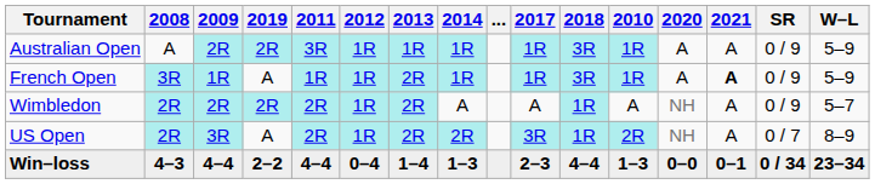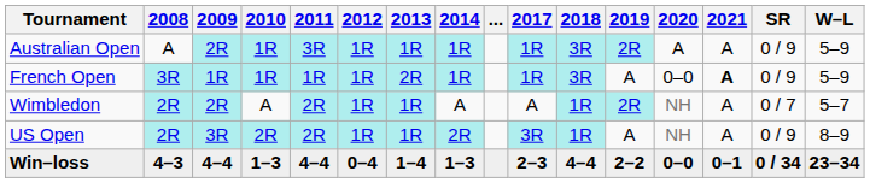columns swapped: 2010 <-> 2019
French Open | 2020: A -> 0–0
Wimbledon | 2013: 2R -> 1R
Wimbledon | SR: 0 / 9 -> 0 / 7
US Open | 2013: 2R -> 1R
US Open | SR: 0 / 7 -> 0 / 9
